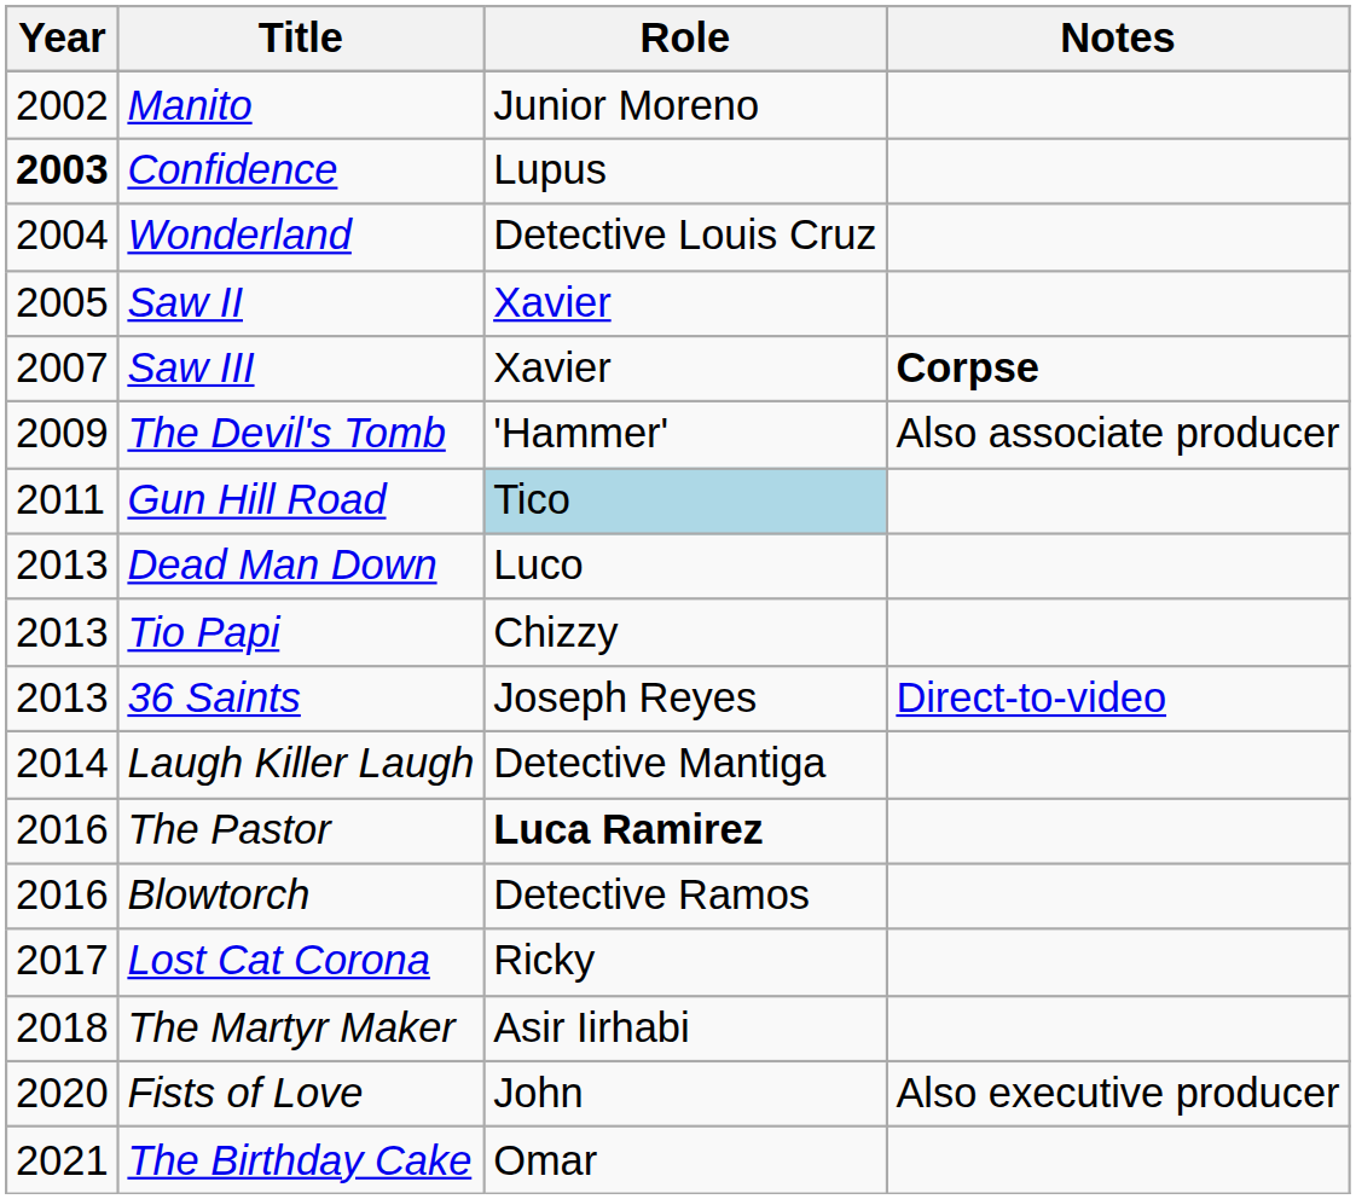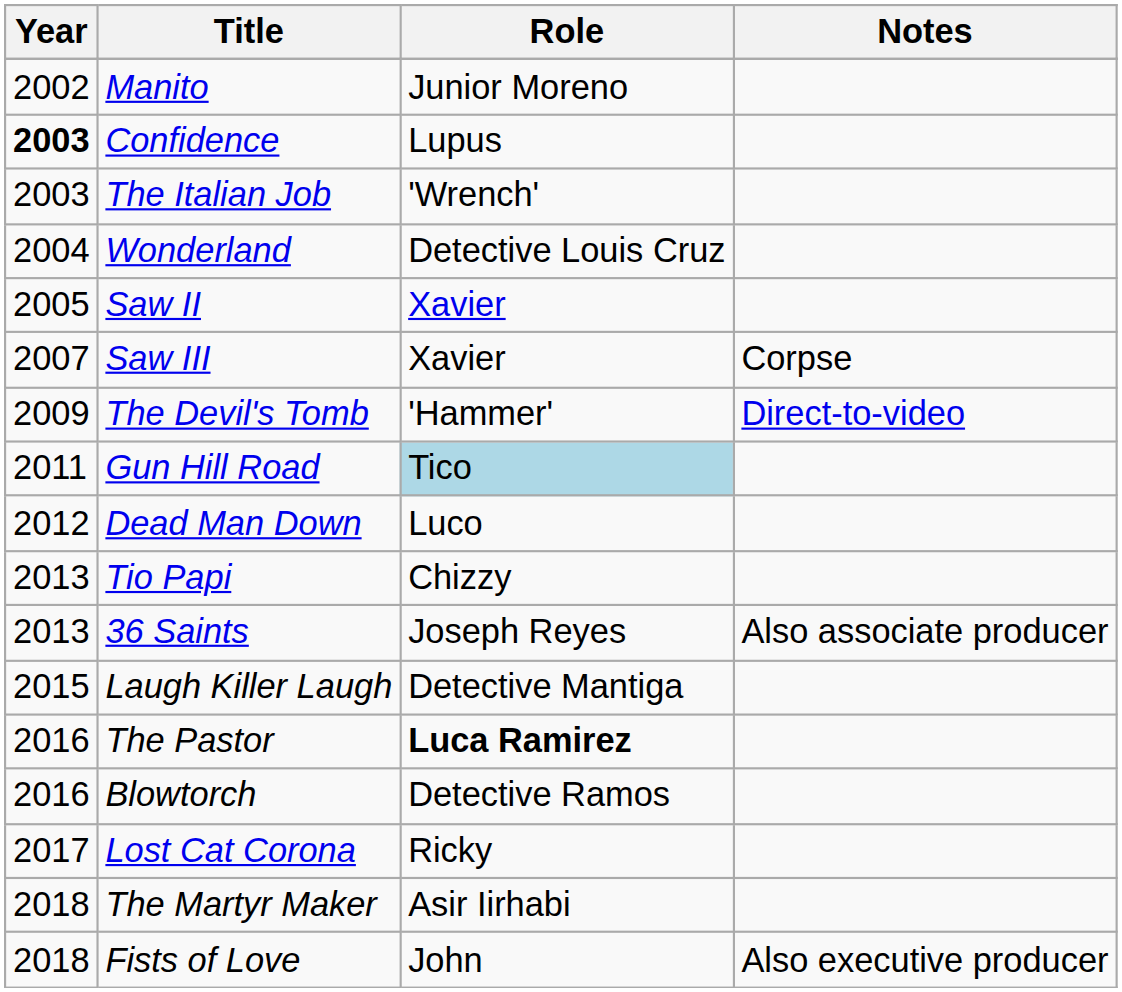+ row: 2003 | The Italian Job | 'Wrench'
Saw III | Notes: bold -> normal
The Devil's Tomb | Notes: Also associate producer -> Direct-to-video
Dead Man Down | Year: 2013 -> 2012
36 Saints | Notes: Direct-to-video -> Also associate producer
Laugh Killer Laugh | Year: 2014 -> 2015
Fists of Love | Year: 2020 -> 2018
- row: 2021 | The Birthday Cake | Omar
